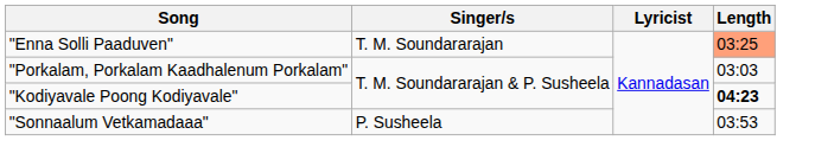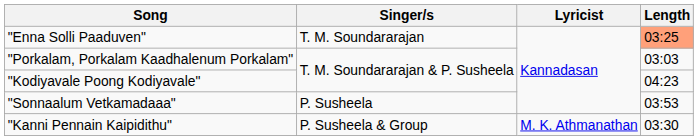"Kodiyavale Poong Kodiyavale" | Length: bold -> normal
+ row: "Kanni Pennain Kaipidithu" | P. Susheela & Group | M. K. Athmanathan | 03:30
